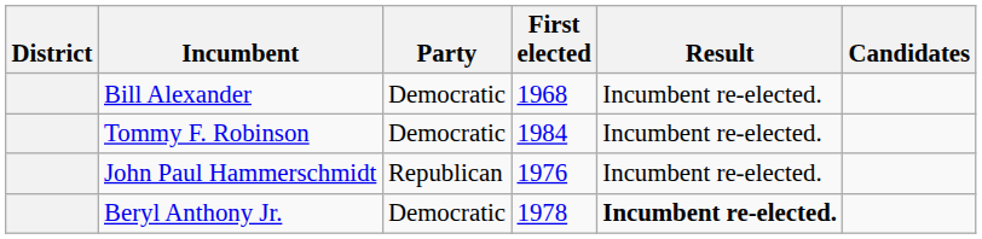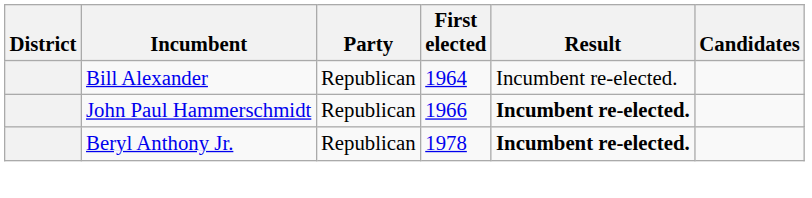Bill Alexander | Party: Democratic -> Republican
Bill Alexander | First elected: 1968 -> 1964
- row: Tommy F. Robinson | Democratic | 1984 | Incumbent re-elected.
John Paul Hammerschmidt | First elected: 1976 -> 1966
John Paul Hammerschmidt | Result: normal -> bold
Beryl Anthony Jr. | Party: Democratic -> Republican
